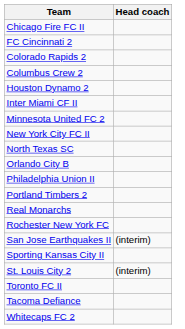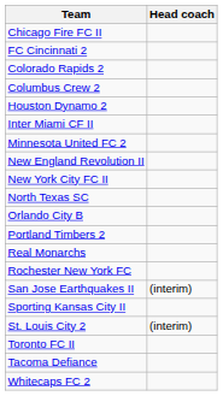+ row: New England Revolution II
- row: Philadelphia Union II
